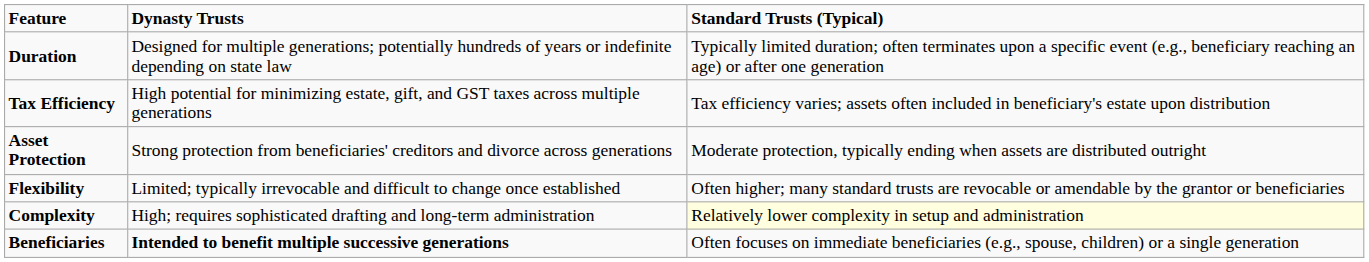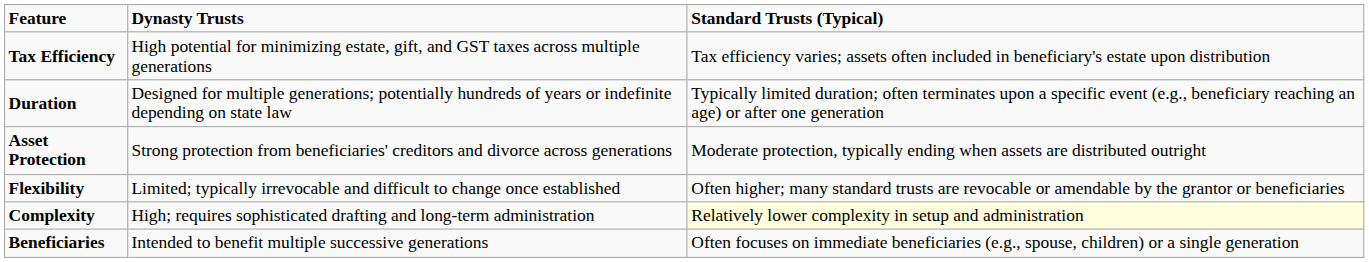rows swapped: Duration <-> Tax Efficiency
Beneficiaries | Dynasty Trusts: bold -> normal
